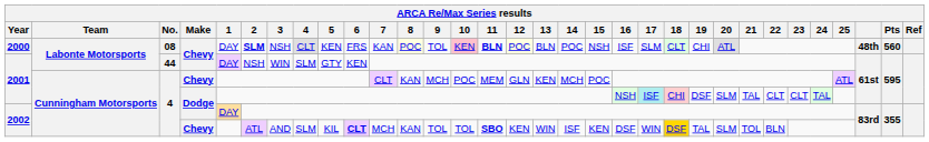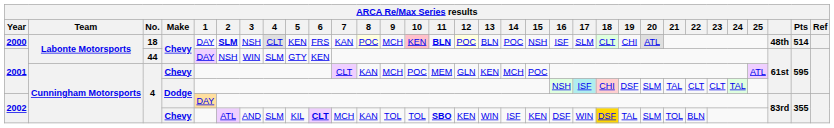2000 | No.: 08 -> 18
2000 | 9: TOL -> MCH
2000 | Pts: 560 -> 514
